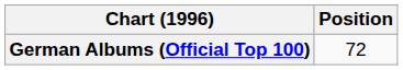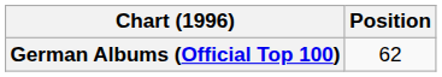German Albums (Official Top 100) | Position: 72 -> 62
